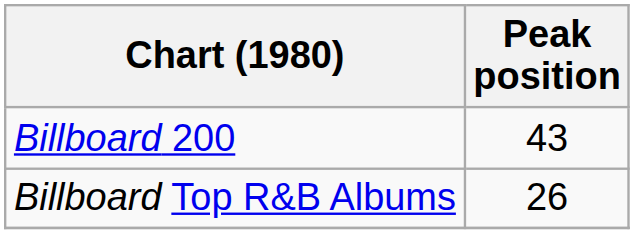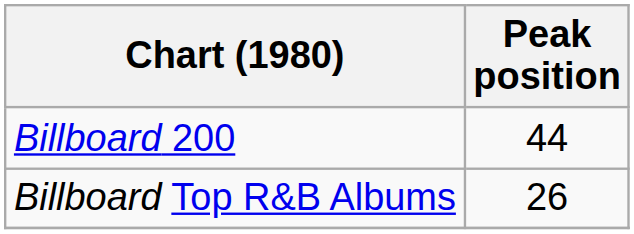Billboard 200 | Peak position: 43 -> 44
